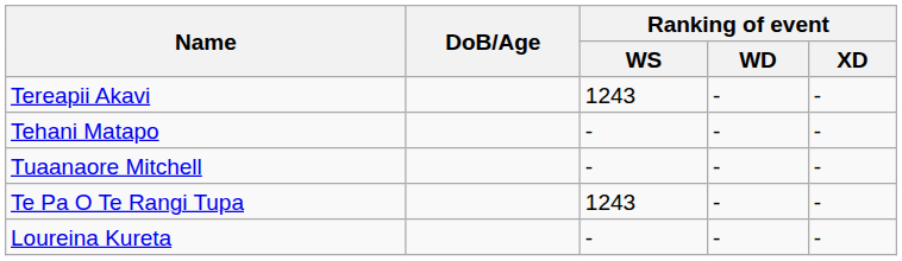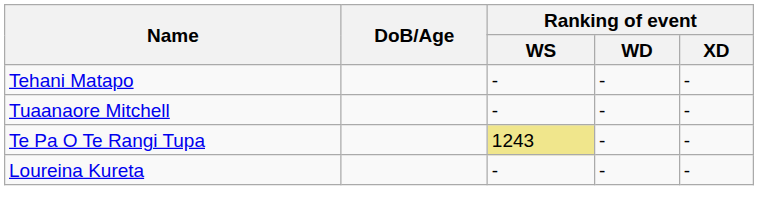- row: Tereapii Akavi | 1243 | - | -
Te Pa O Te Rangi Tupa | Ranking of event / WS: no background -> khaki background
